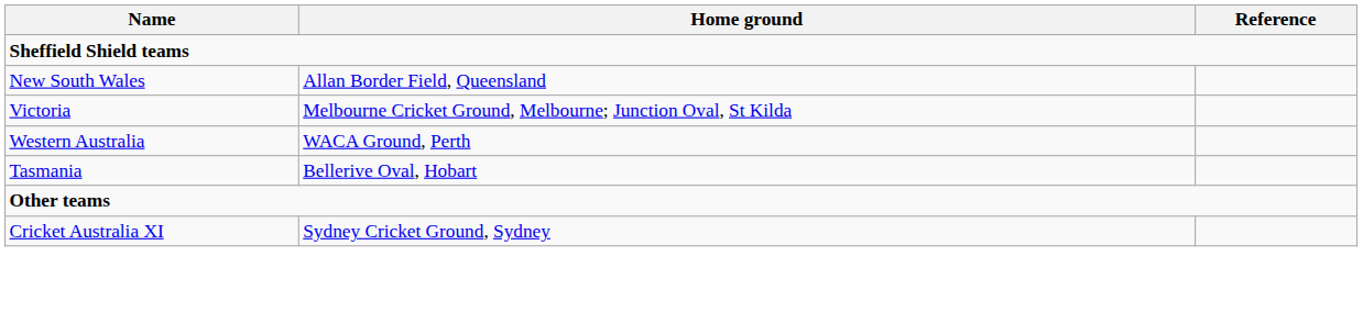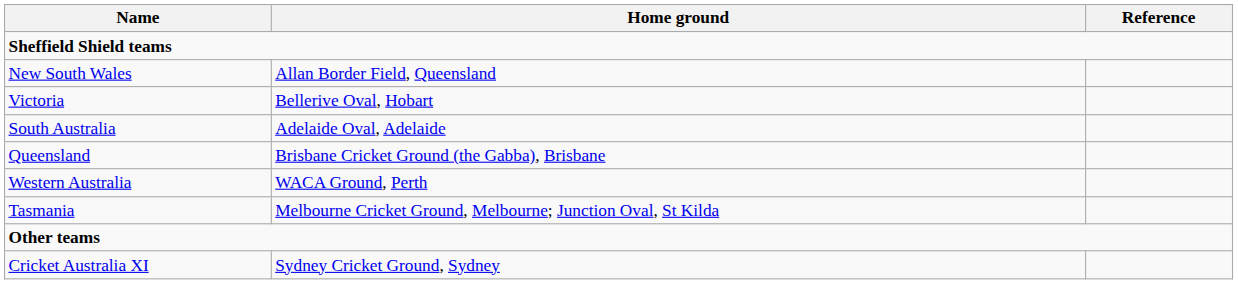Victoria | Home ground: Melbourne Cricket Ground, Melbourne; Junction Oval, St Kilda -> Bellerive Oval, Hobart
+ row: South Australia | Adelaide Oval, Adelaide
+ row: Queensland | Brisbane Cricket Ground (the Gabba), Brisbane
Tasmania | Home ground: Bellerive Oval, Hobart -> Melbourne Cricket Ground, Melbourne; Junction Oval, St Kilda
